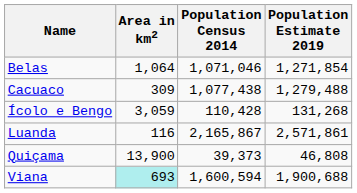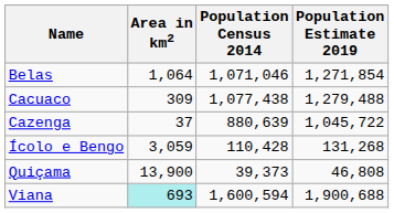+ row: Cazenga | 37 | 880,639 | 1,045,722
- row: Luanda | 116 | 2,165,867 | 2,571,861
